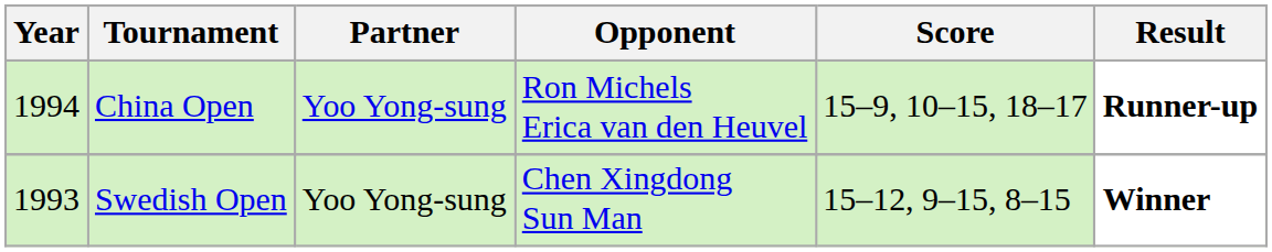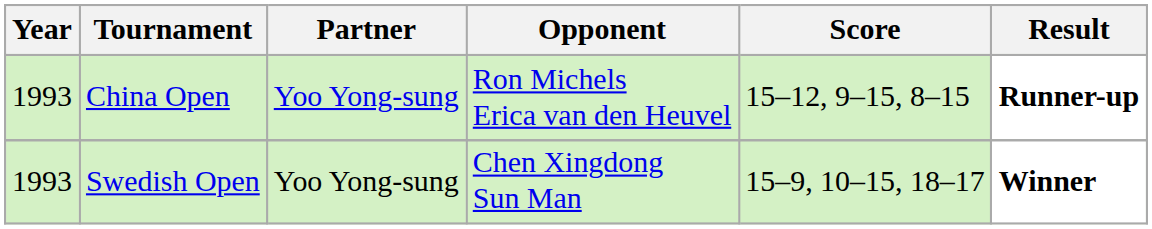China Open | Year: 1994 -> 1993
China Open | Score: 15–9, 10–15, 18–17 -> 15–12, 9–15, 8–15
Swedish Open | Score: 15–12, 9–15, 8–15 -> 15–9, 10–15, 18–17
